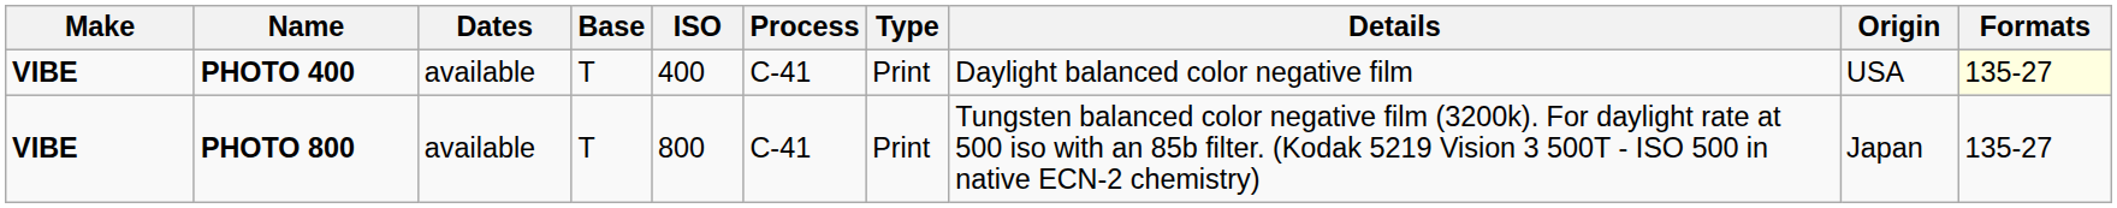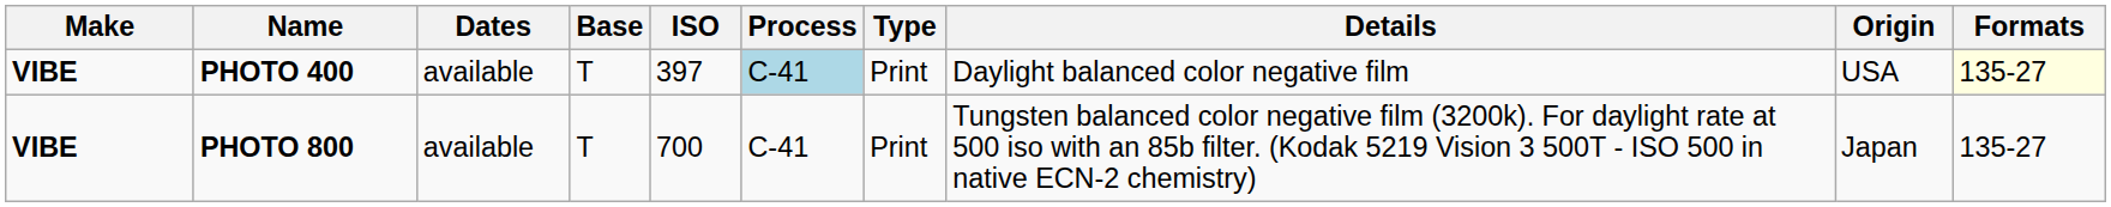PHOTO 400 | ISO: 400 -> 397
PHOTO 400 | Process: no background -> lightblue background
PHOTO 800 | ISO: 800 -> 700
